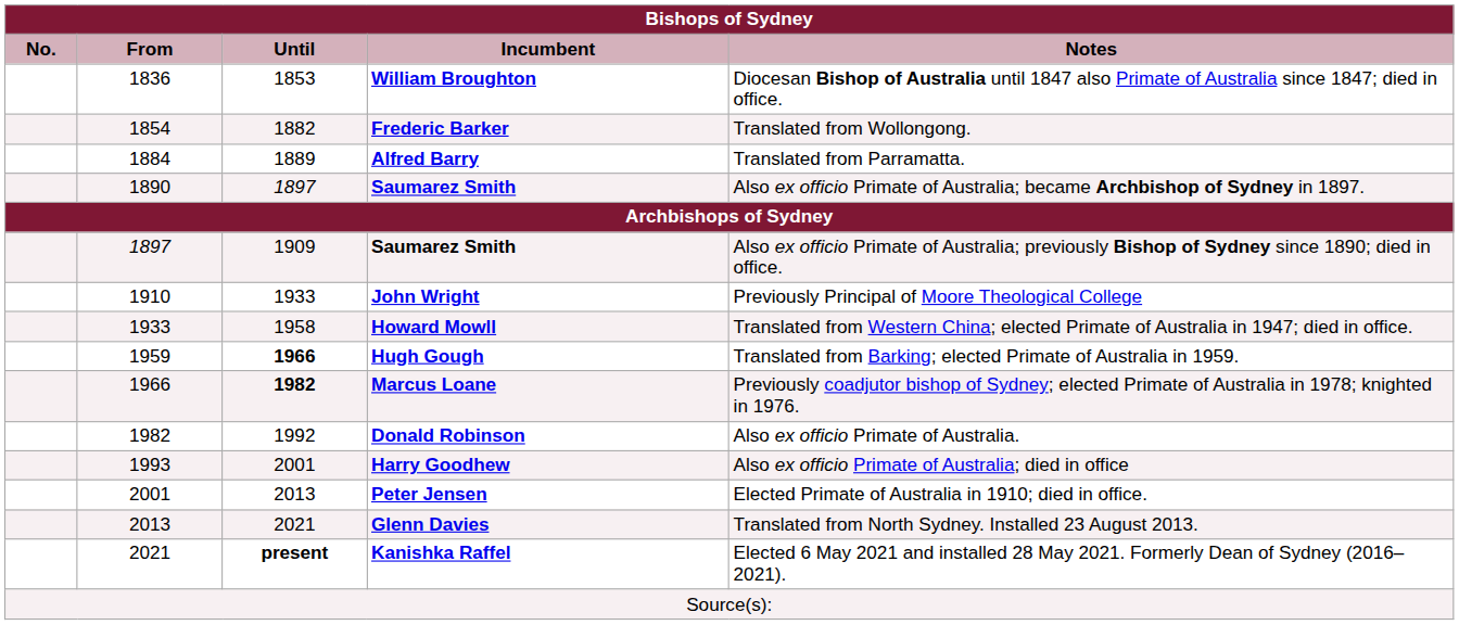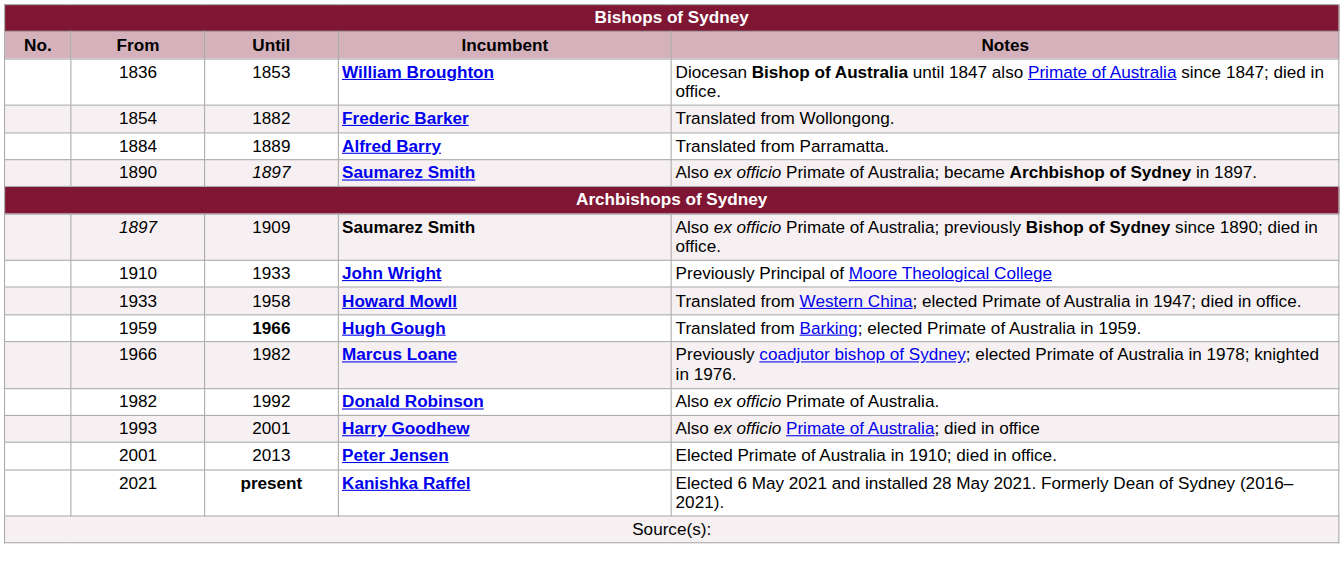Marcus Loane | Until: bold -> normal
- row: 2013 | 2021 | Glenn Davies | Translated from North Sydney. Installed 23 August 2013.
